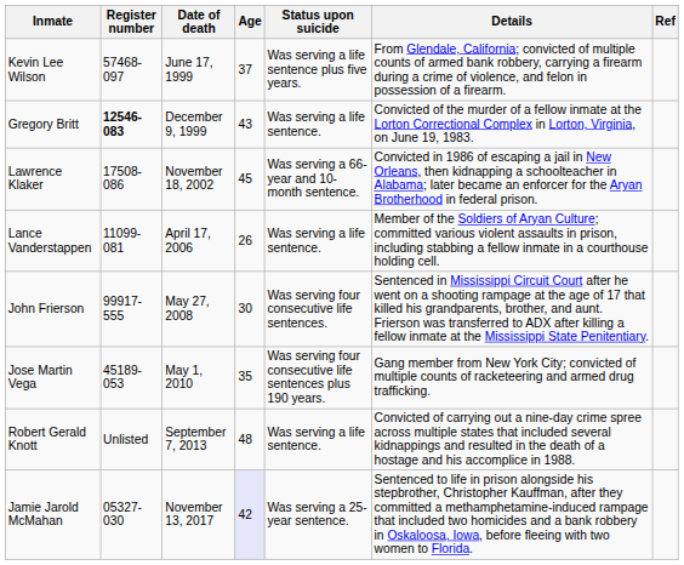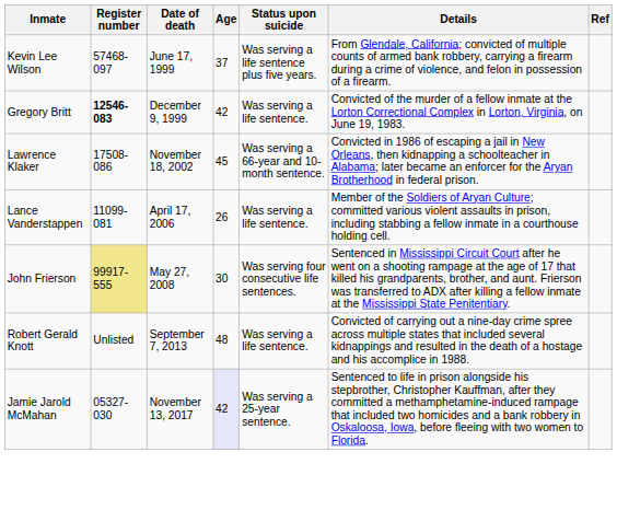Gregory Britt | Age: 43 -> 42
John Frierson | Register number: no background -> khaki background
- row: Jose Martin Vega | 45189-053 | May 1, 2010 | 35 | Was serving four consecutive life sentences plus 190 years. | Gang member from New York City; convicted of multiple counts of racketeering and armed drug trafficking.
